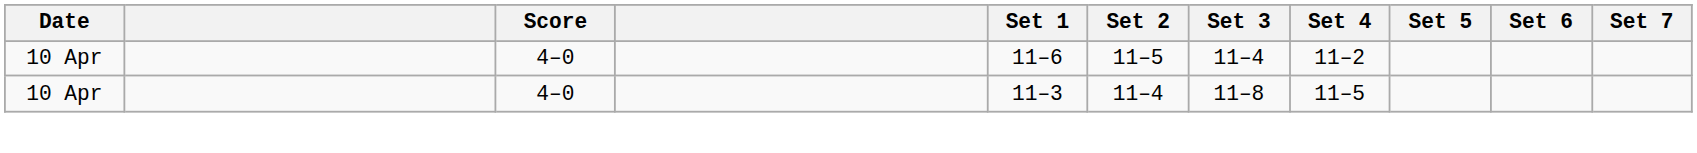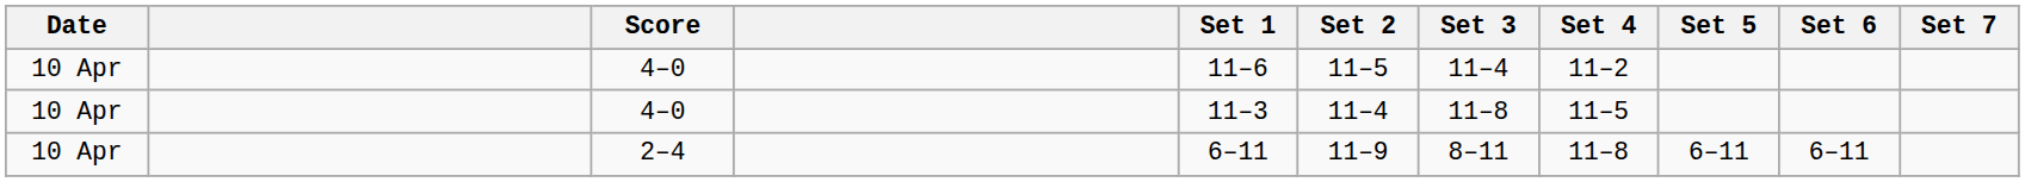+ row: 10 Apr | 2–4 | 6–11 | 11–9 | 8–11 | 11–8 | 6–11 | 6–11
